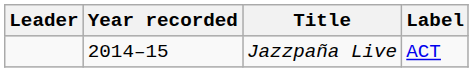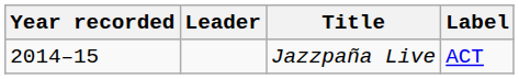columns swapped: Year recorded <-> Leader
